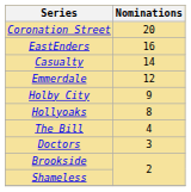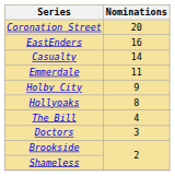Emmerdale | Nominations: 12 -> 11
